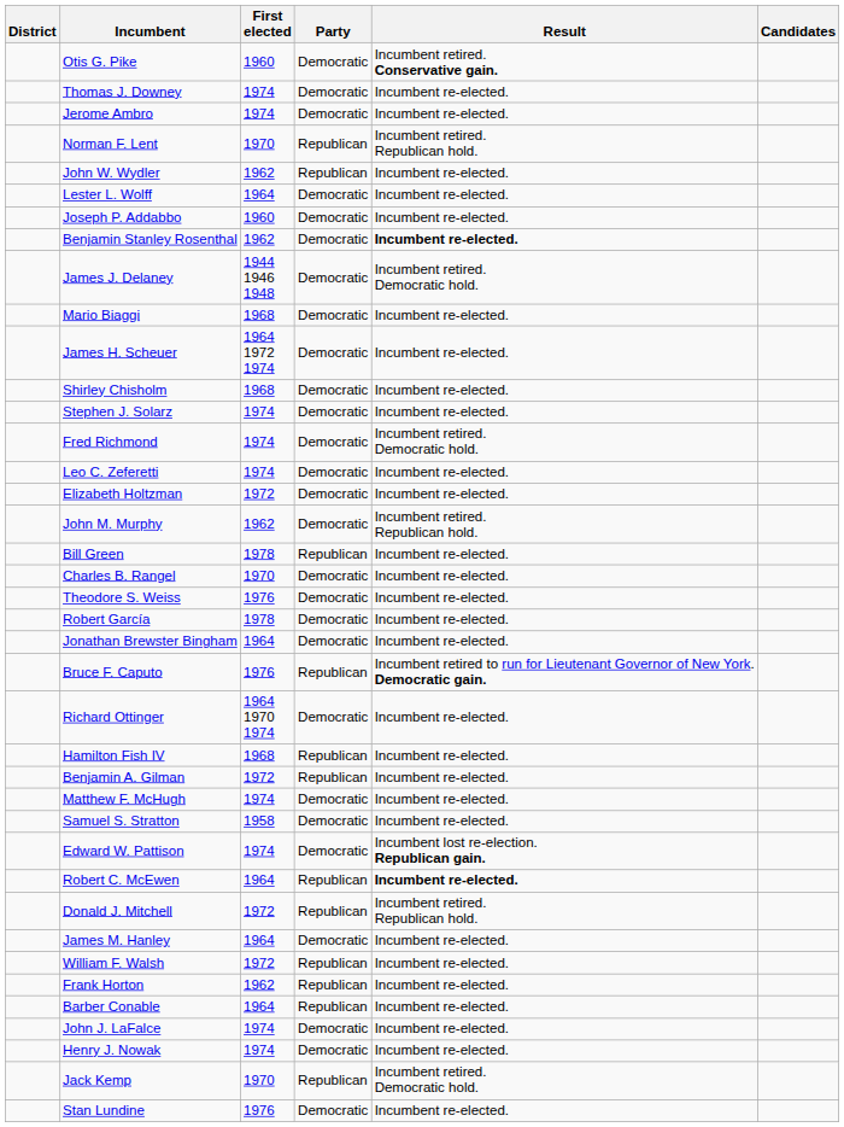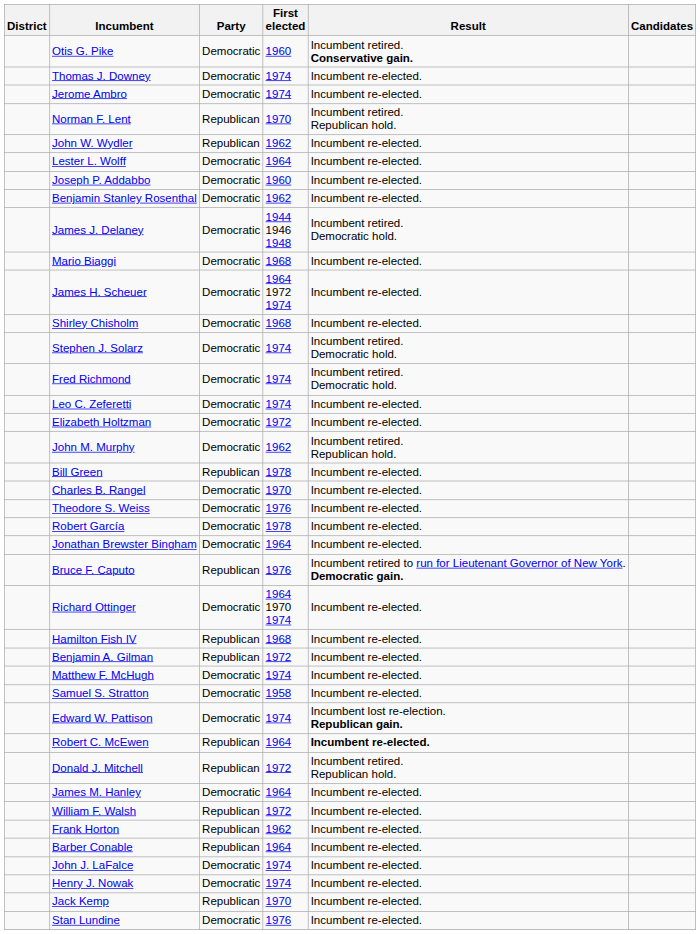columns swapped: Party <-> First elected
Benjamin Stanley Rosenthal | Result: bold -> normal
Stephen J. Solarz | Result: Incumbent re-elected. -> Incumbent retired. Democratic hold.
Jack Kemp | Result: Incumbent retired. Democratic hold. -> Incumbent re-elected.
